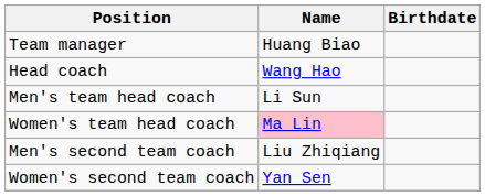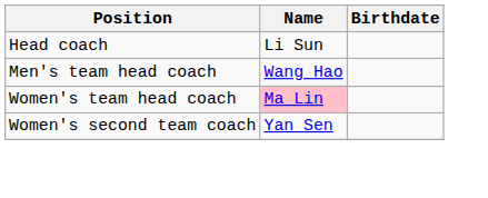- row: Team manager | Huang Biao
Head coach | Name: Wang Hao -> Li Sun
Men's team head coach | Name: Li Sun -> Wang Hao
- row: Men's second team coach | Liu Zhiqiang
